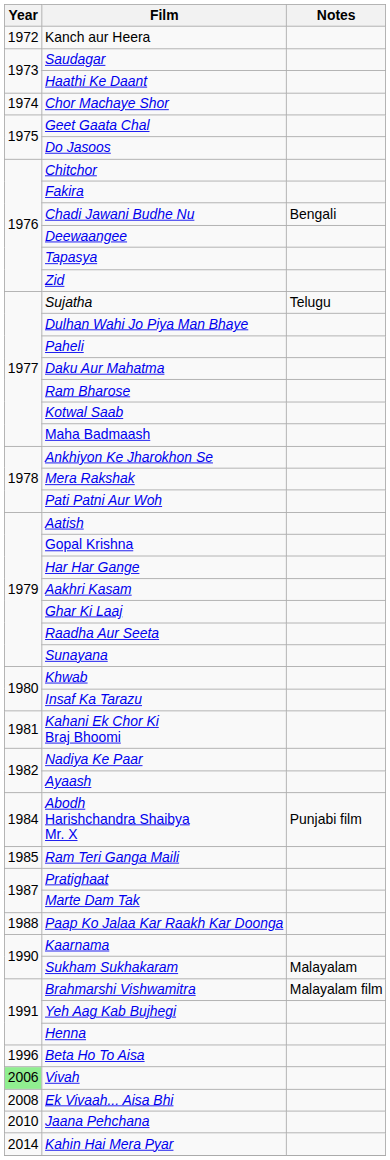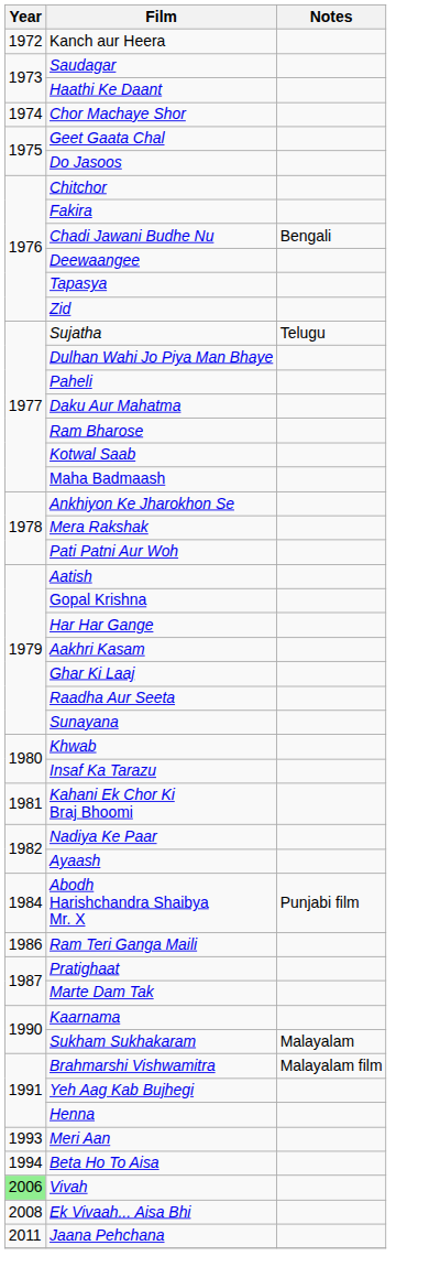Ram Teri Ganga Maili | Year: 1985 -> 1986
- row: 1988 | Paap Ko Jalaa Kar Raakh Kar Doonga
+ row: 1993 | Meri Aan
Beta Ho To Aisa | Year: 1996 -> 1994
Jaana Pehchana | Year: 2010 -> 2011
- row: 2014 | Kahin Hai Mera Pyar
